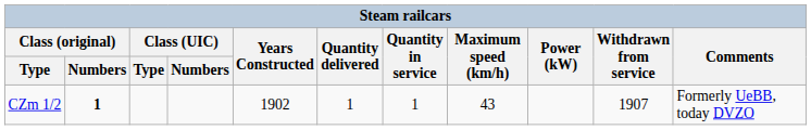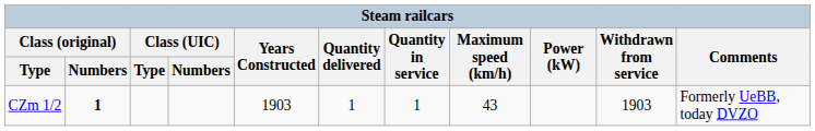CZm 1/2 | Years Constructed: 1902 -> 1903
CZm 1/2 | Withdrawn from service: 1907 -> 1903
